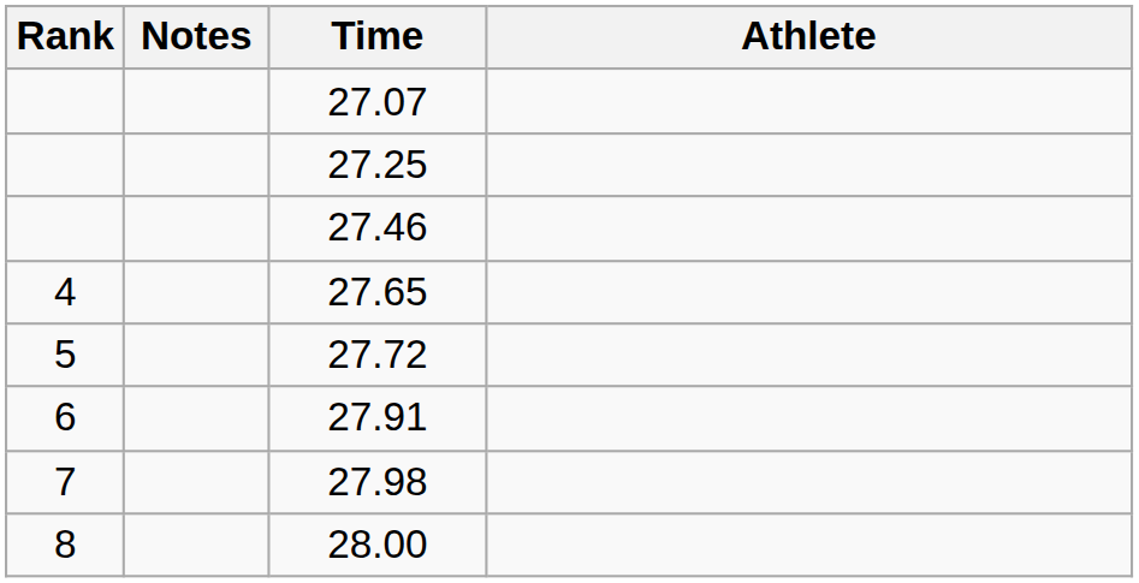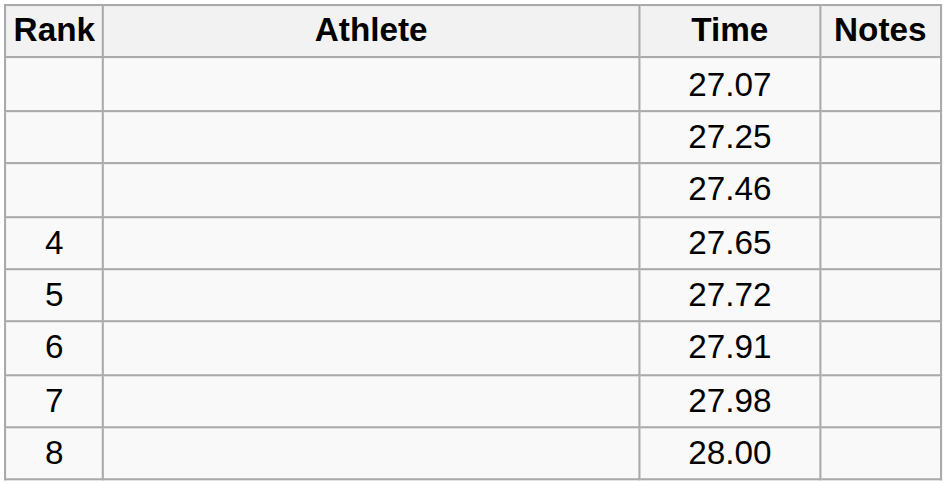columns swapped: Athlete <-> Notes
